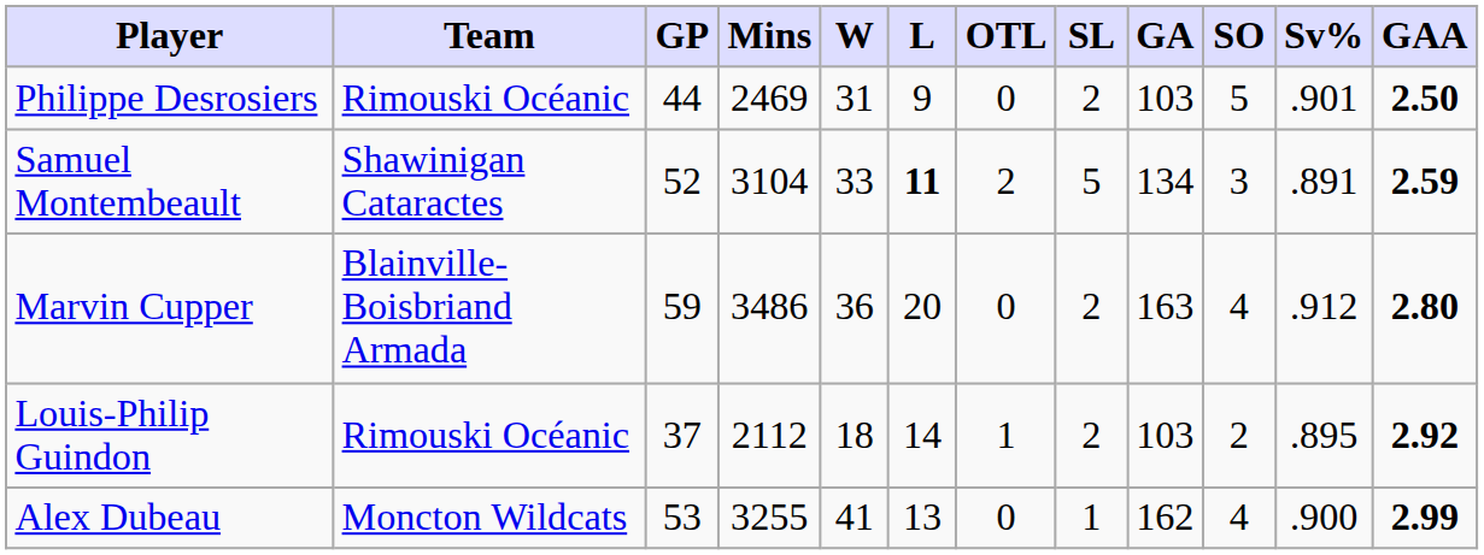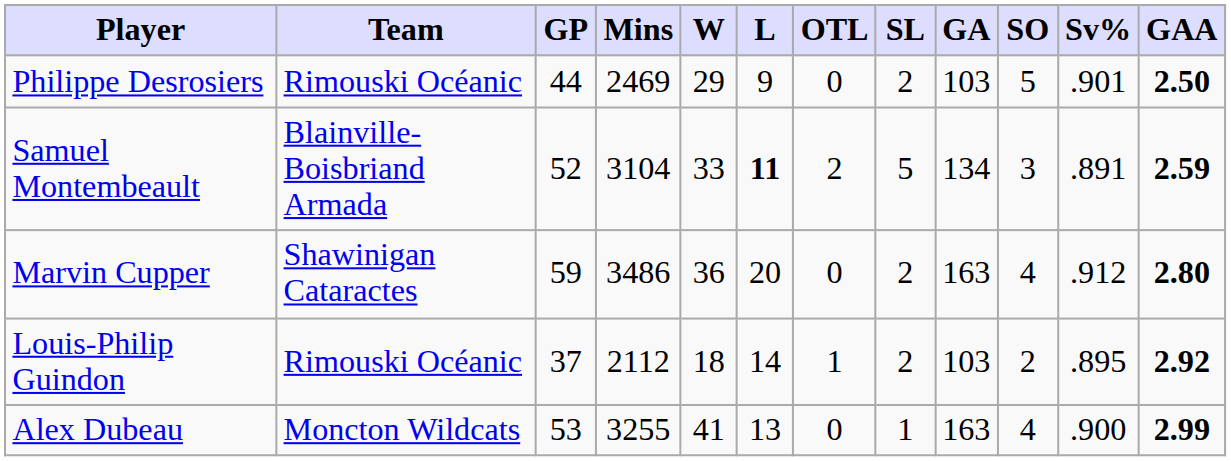Philippe Desrosiers | W: 31 -> 29
Samuel Montembeault | Team: Shawinigan Cataractes -> Blainville-Boisbriand Armada
Marvin Cupper | Team: Blainville-Boisbriand Armada -> Shawinigan Cataractes
Alex Dubeau | GA: 162 -> 163
